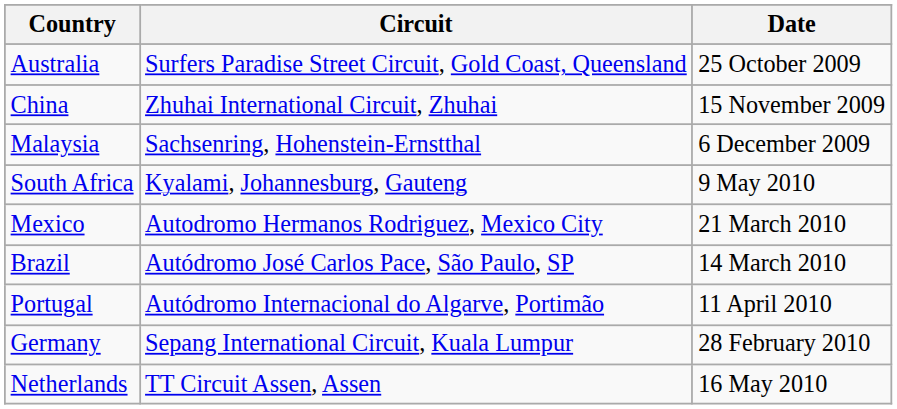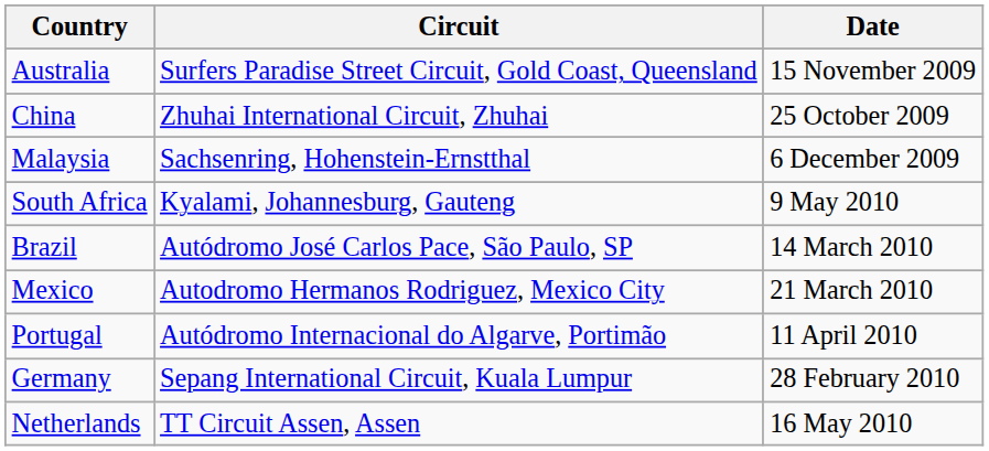Australia | Date: 25 October 2009 -> 15 November 2009
China | Date: 15 November 2009 -> 25 October 2009
rows swapped: Brazil <-> Mexico
